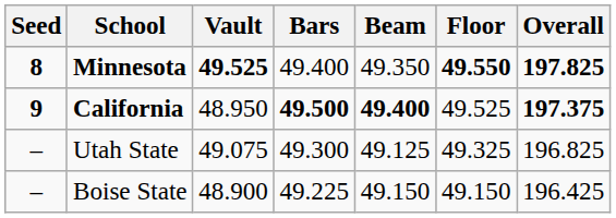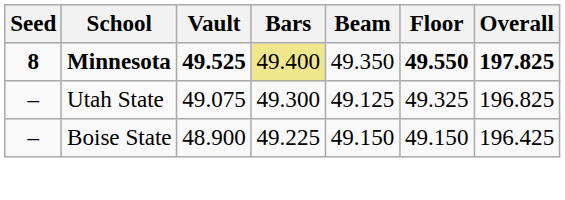Minnesota | Bars: no background -> khaki background
- row: 9 | California | 48.950 | 49.500 | 49.400 | 49.525 | 197.375
